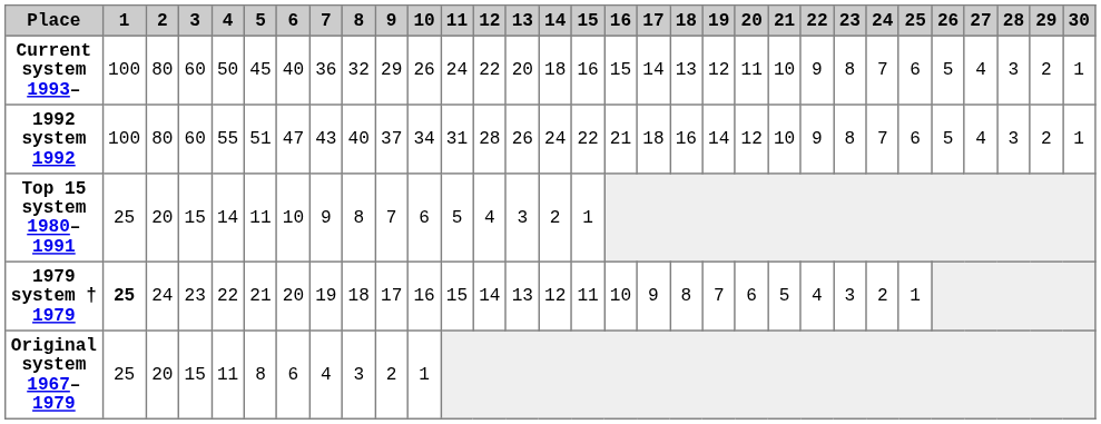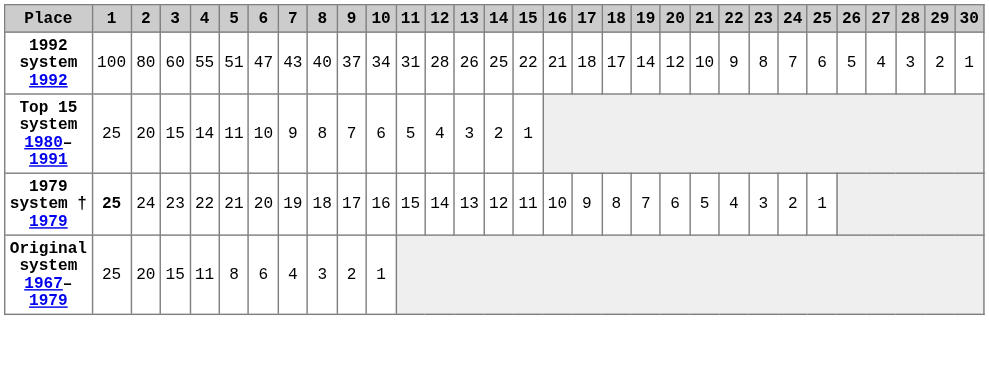- row: Current system 1993– | 100 | 80 | 60 | 50 | 45 | 40 | 36 | 32 | 29 | 26 | 24 | 22 | 20 | 18 | 16 | 15 | 14 | 13 | 12 | 11 | 10 | 9 | 8 | 7 | 6 | 5 | 4 | 3 | 2 | 1
1992 system 1992 | 14: 24 -> 25
1992 system 1992 | 18: 16 -> 17
